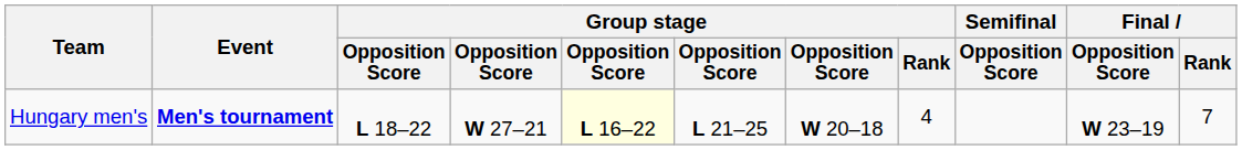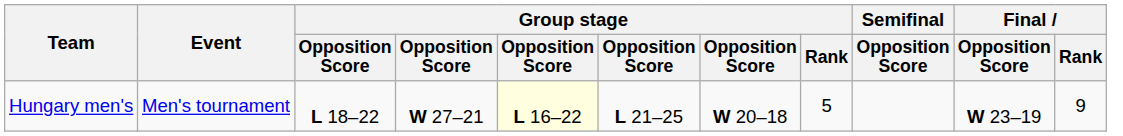Hungary men's | Event: bold -> normal
Hungary men's | Group stage / Rank: 4 -> 5
Hungary men's | Final / Rank: 7 -> 9
